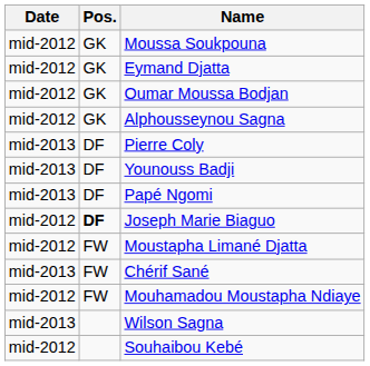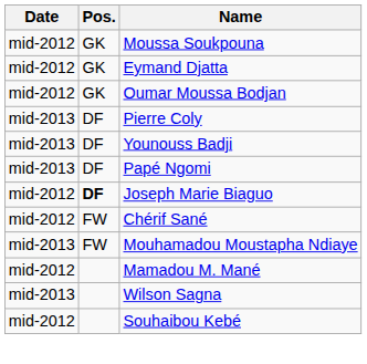- row: mid-2012 | GK | Alphousseynou Sagna
- row: mid-2012 | FW | Moustapha Limané Djatta
Chérif Sané | Date: mid-2013 -> mid-2012
Mouhamadou Moustapha Ndiaye | Date: mid-2012 -> mid-2013
+ row: mid-2012 | Mamadou M. Mané
